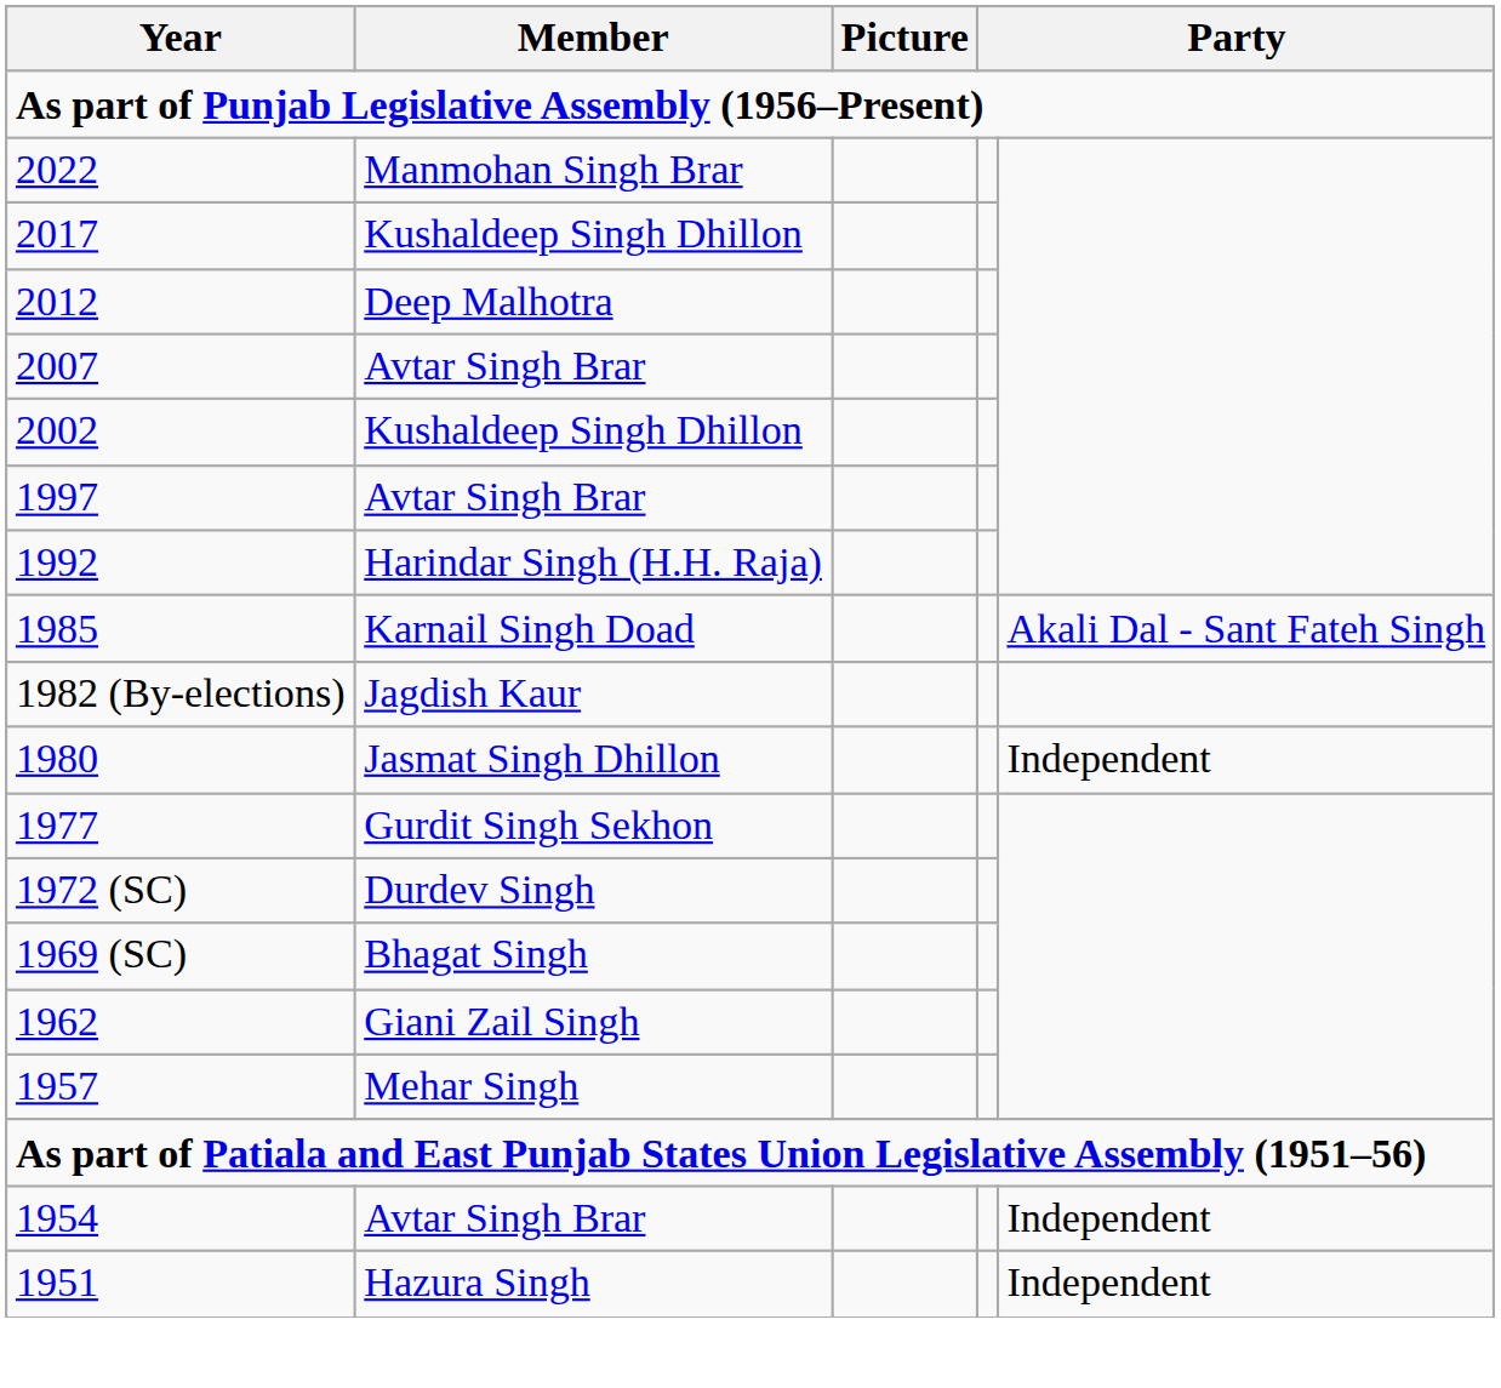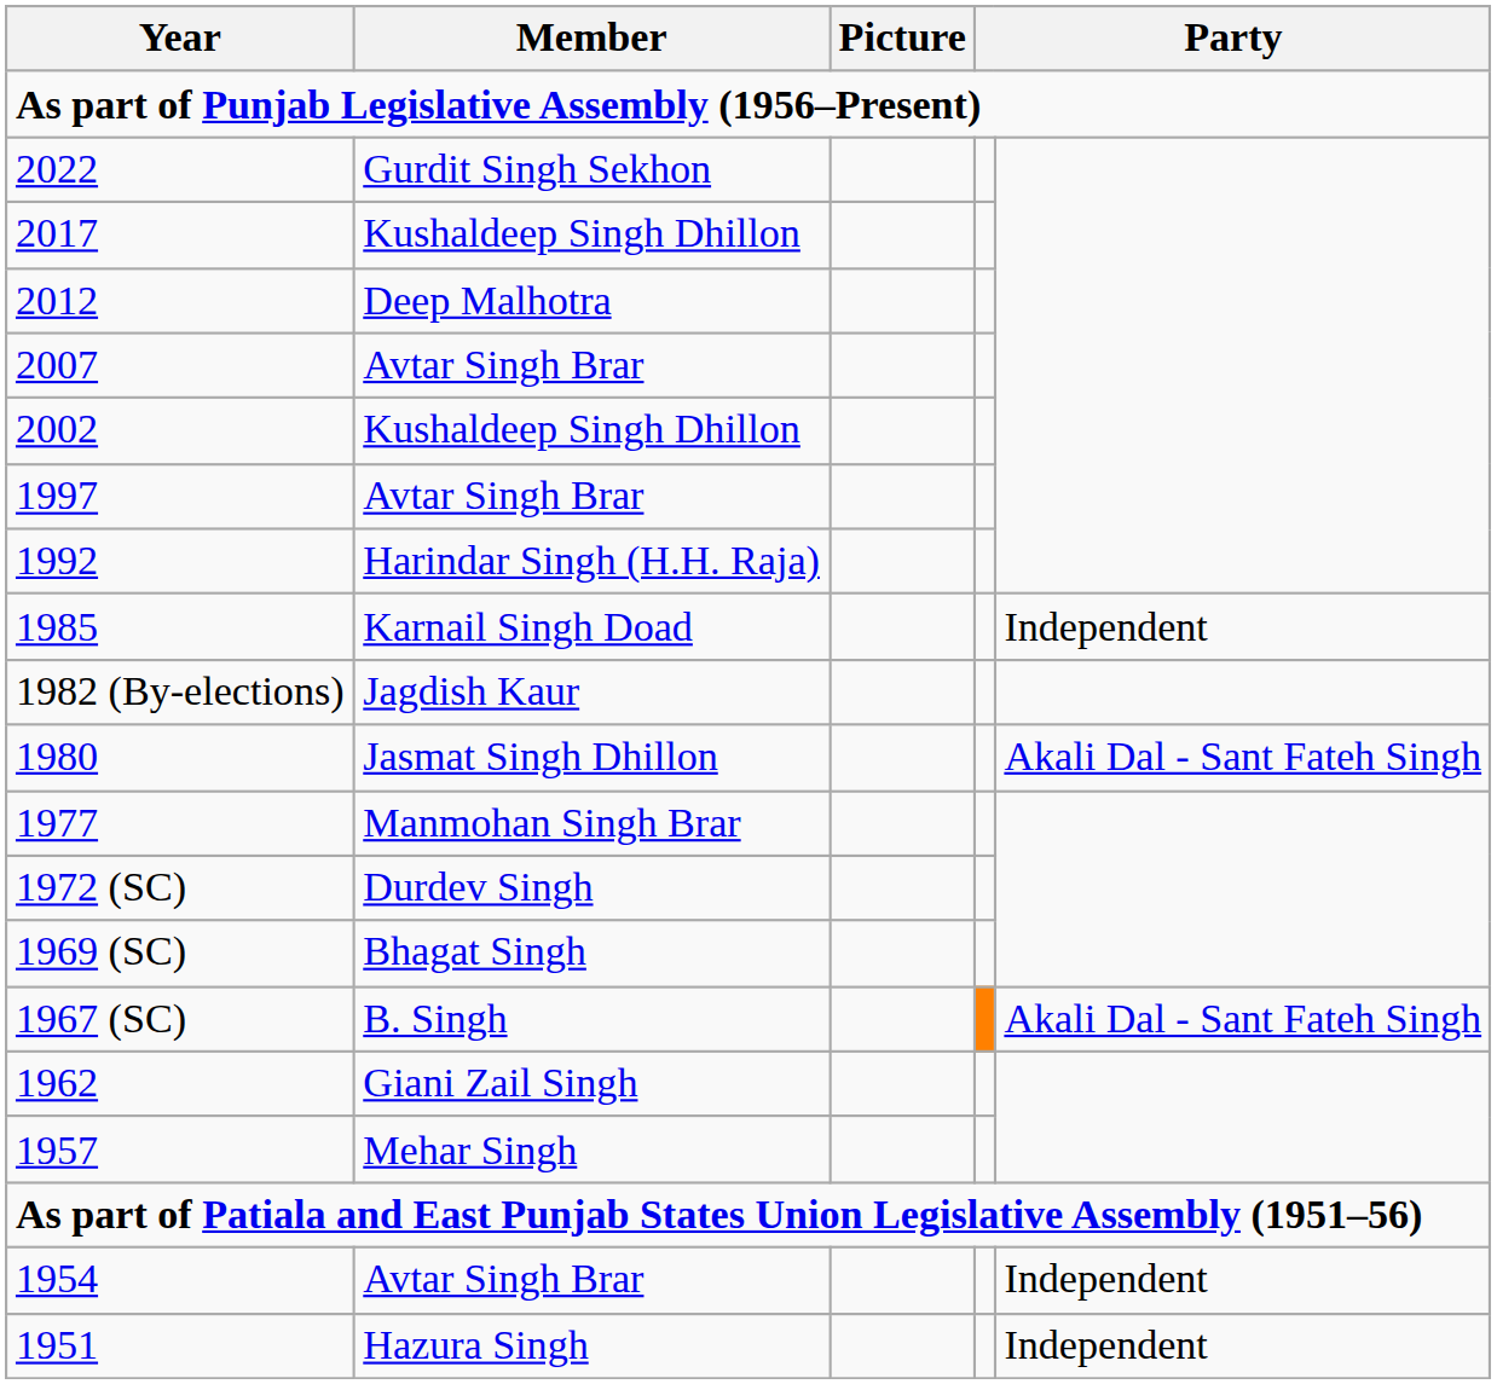2022 | Member: Manmohan Singh Brar -> Gurdit Singh Sekhon
1985 | column 5: Akali Dal - Sant Fateh Singh -> Independent
1980 | column 5: Independent -> Akali Dal - Sant Fateh Singh
1977 | Member: Gurdit Singh Sekhon -> Manmohan Singh Brar
+ row: 1967 (SC) | B. Singh | Akali Dal - Sant Fateh Singh
